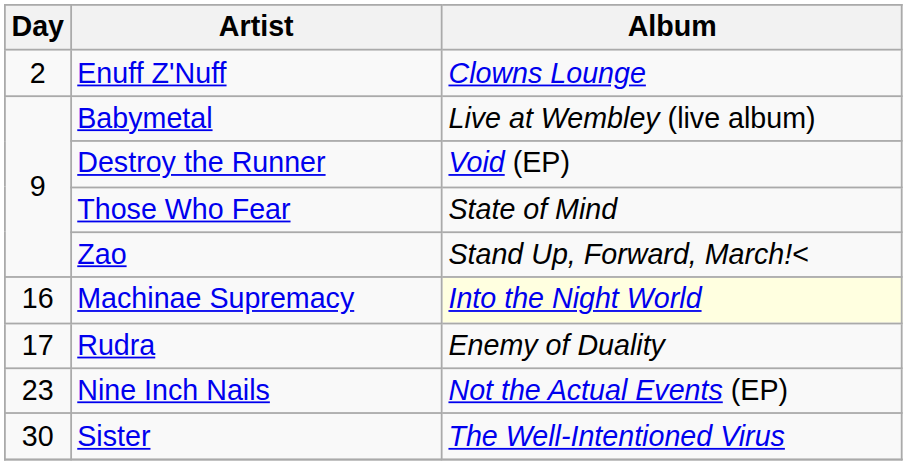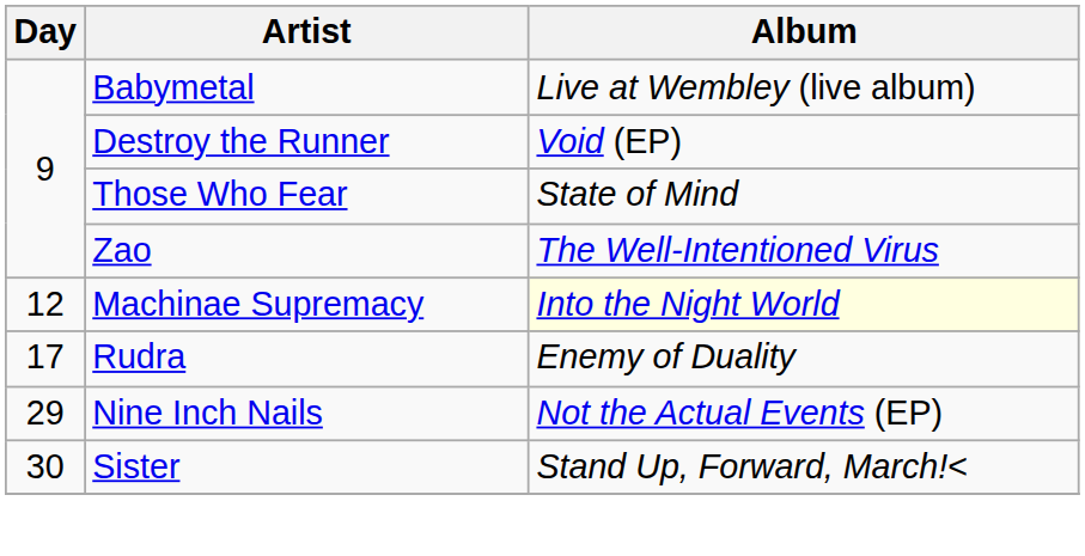- row: 2 | Enuff Z'Nuff | Clowns Lounge
Zao | Album: Stand Up, Forward, March!< -> The Well-Intentioned Virus
Machinae Supremacy | Day: 16 -> 12
Nine Inch Nails | Day: 23 -> 29
Sister | Album: The Well-Intentioned Virus -> Stand Up, Forward, March!<
